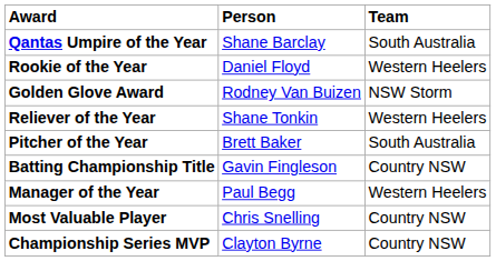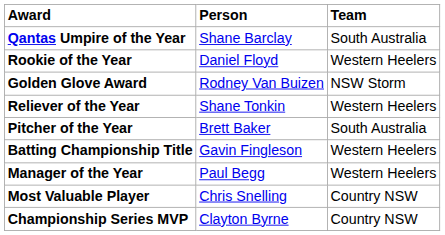Batting Championship Title | Team: Country NSW -> Western Heelers
